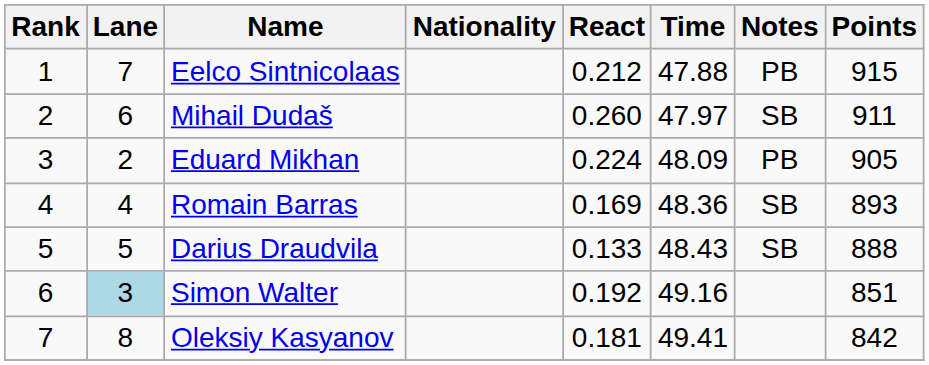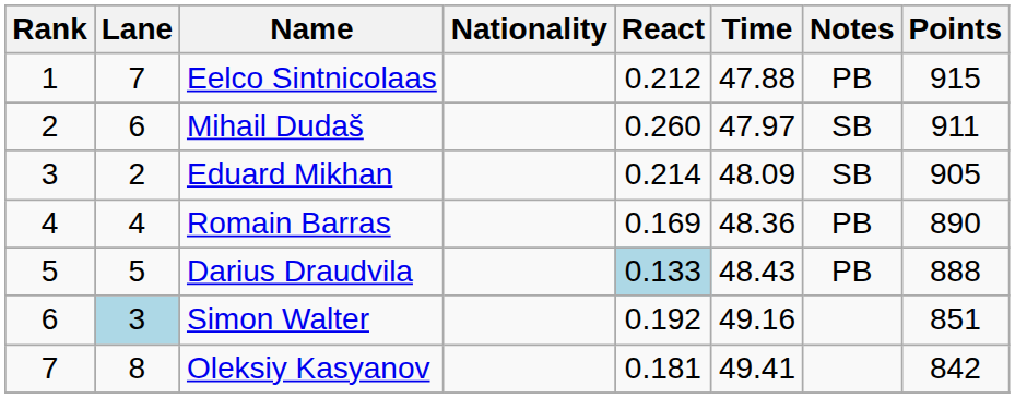Eduard Mikhan | React: 0.224 -> 0.214
Eduard Mikhan | Notes: PB -> SB
Romain Barras | Notes: SB -> PB
Romain Barras | Points: 893 -> 890
Darius Draudvila | React: no background -> lightblue background
Darius Draudvila | Notes: SB -> PB
